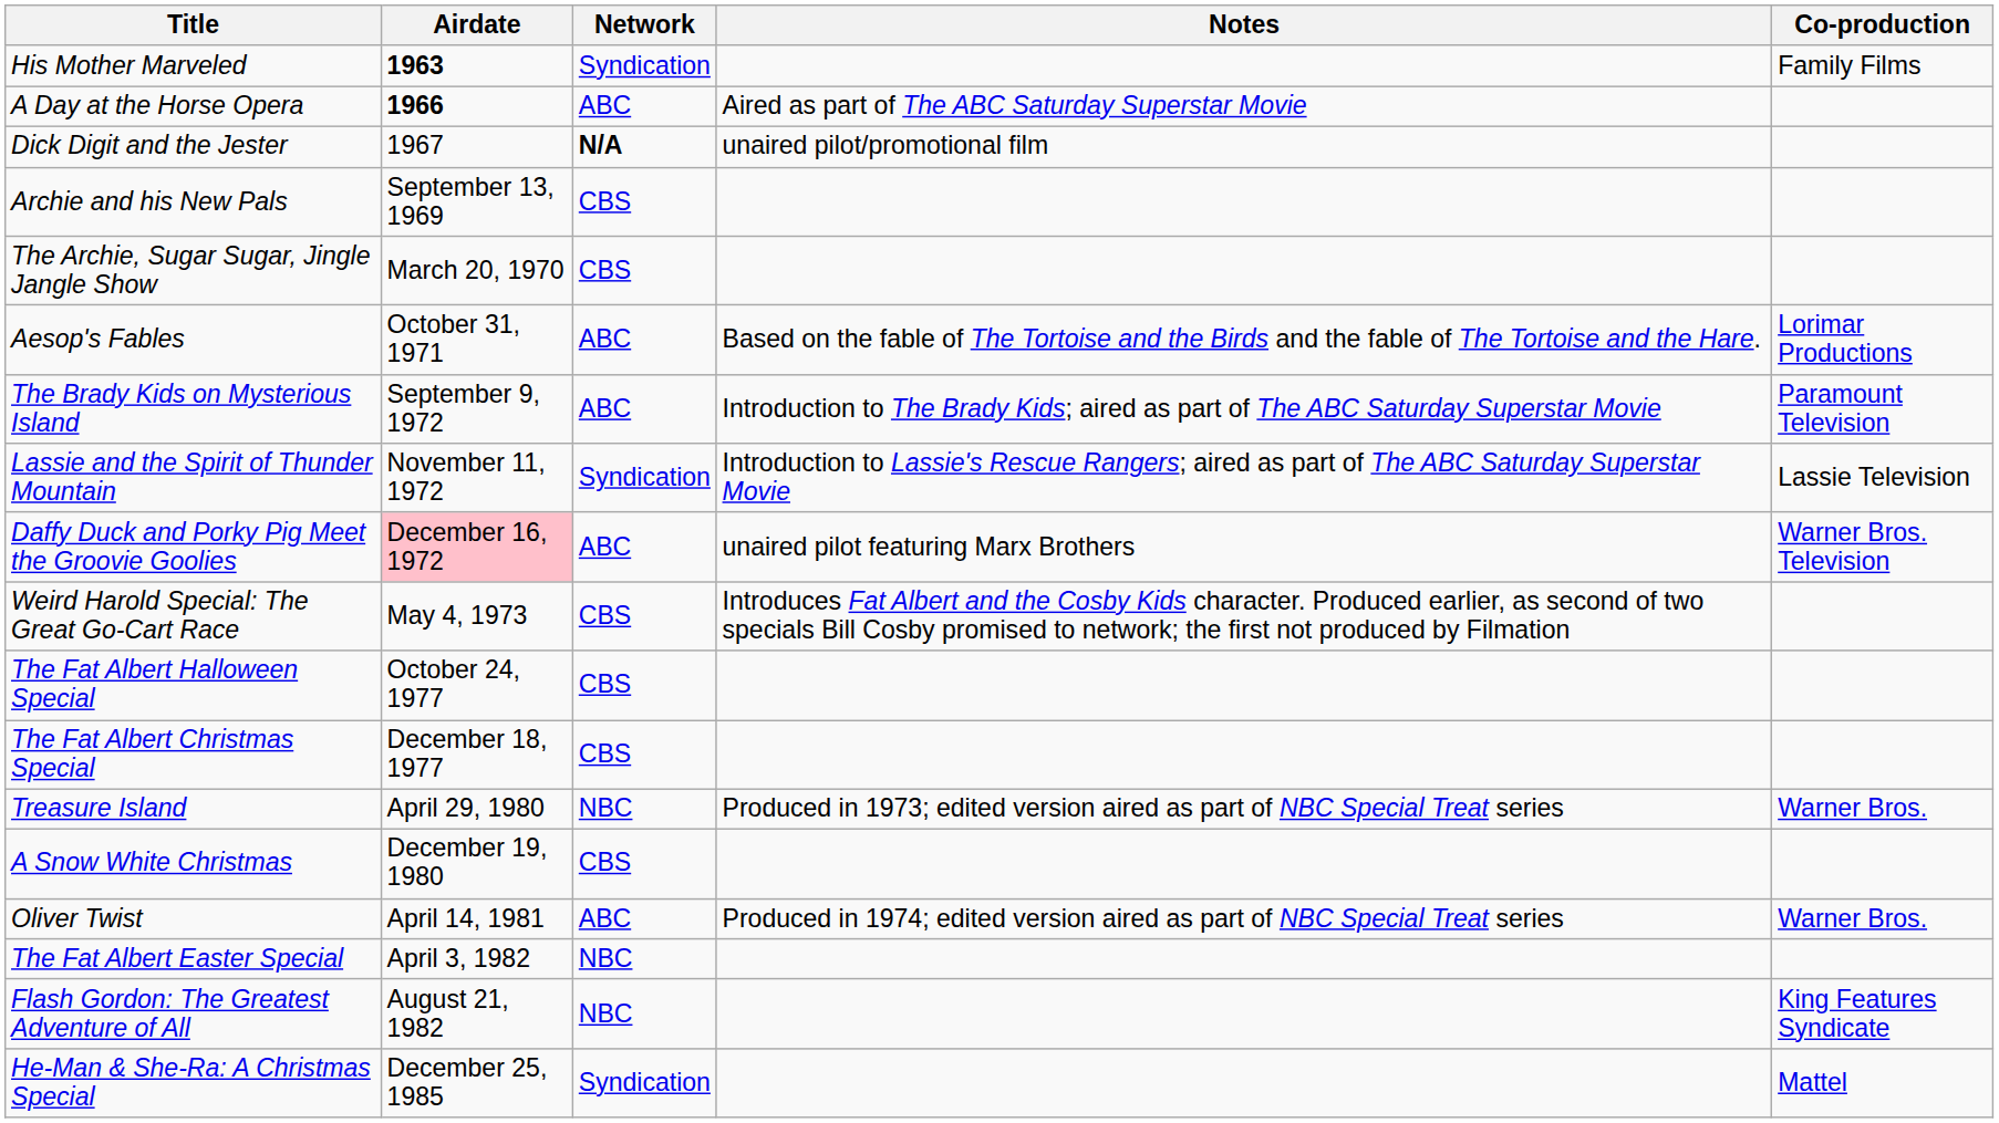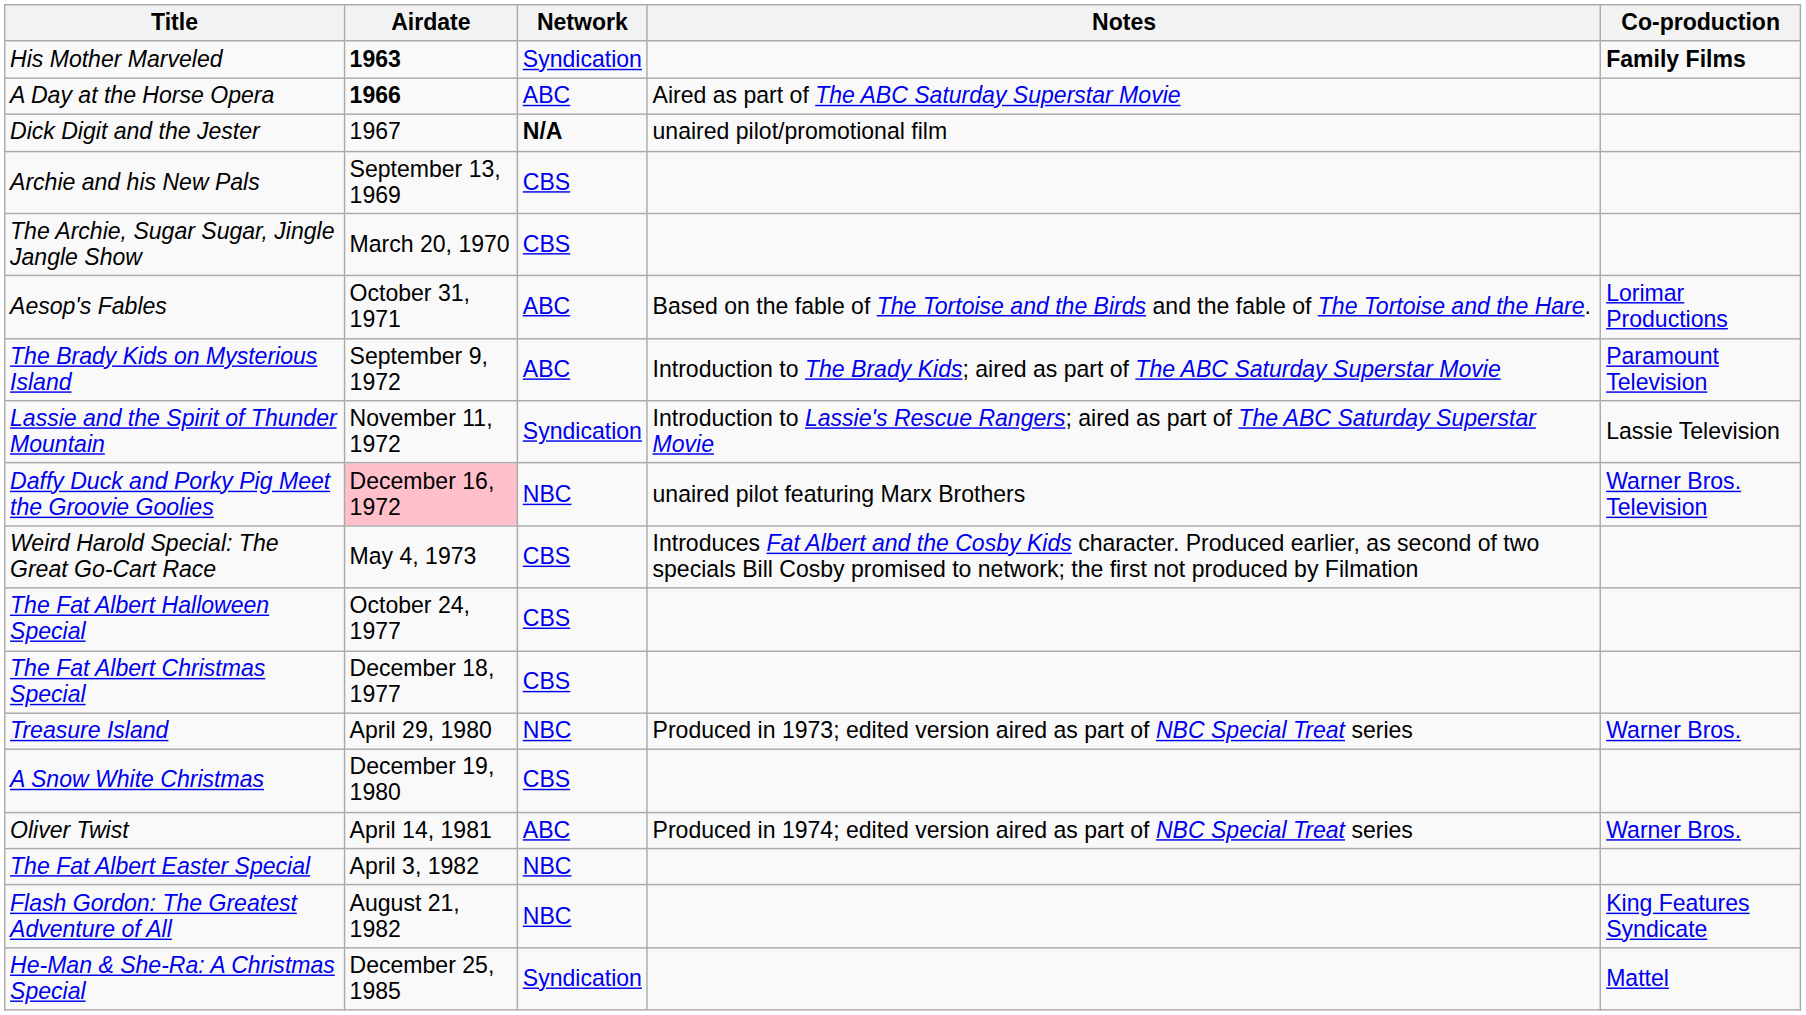His Mother Marveled | Co-production: normal -> bold
Daffy Duck and Porky Pig Meet the Groovie Goolies | Network: ABC -> NBC
